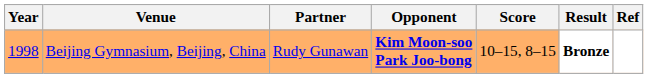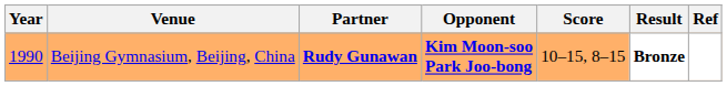Beijing Gymnasium, Beijing, China | Year: 1998 -> 1990
Beijing Gymnasium, Beijing, China | Partner: normal -> bold
